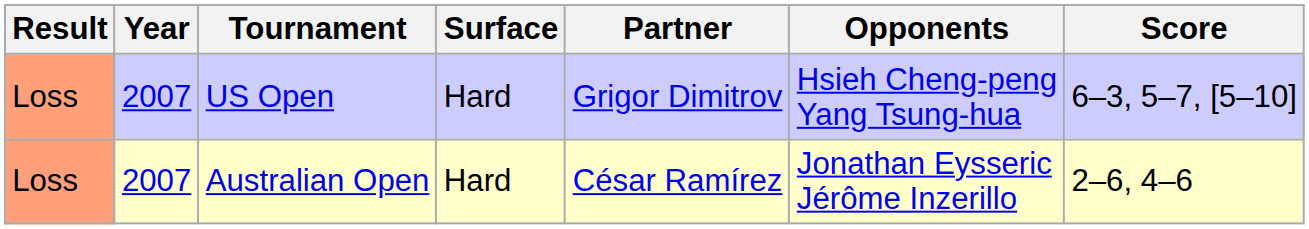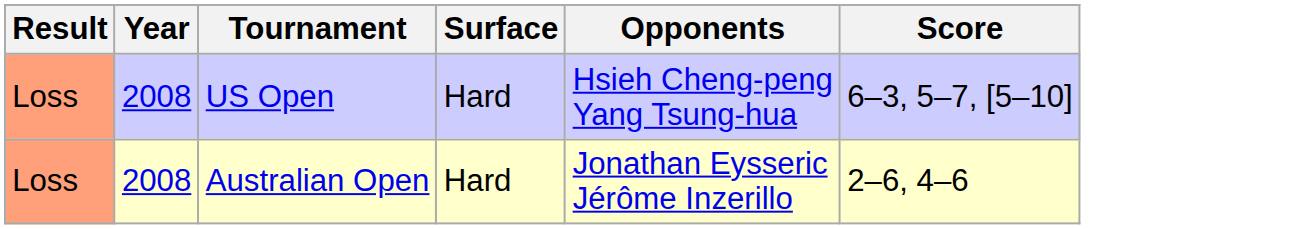- column: Partner | Grigor Dimitrov | César Ramírez
US Open | Year: 2007 -> 2008
Australian Open | Year: 2007 -> 2008
